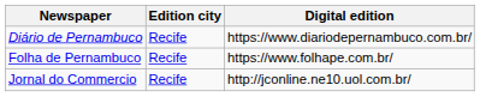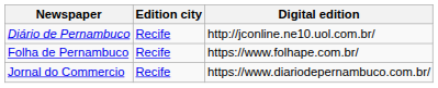Diário de Pernambuco | Digital edition: https://www.diariodepernambuco.com.br/ -> http://jconline.ne10.uol.com.br/
Jornal do Commercio | Digital edition: http://jconline.ne10.uol.com.br/ -> https://www.diariodepernambuco.com.br/
